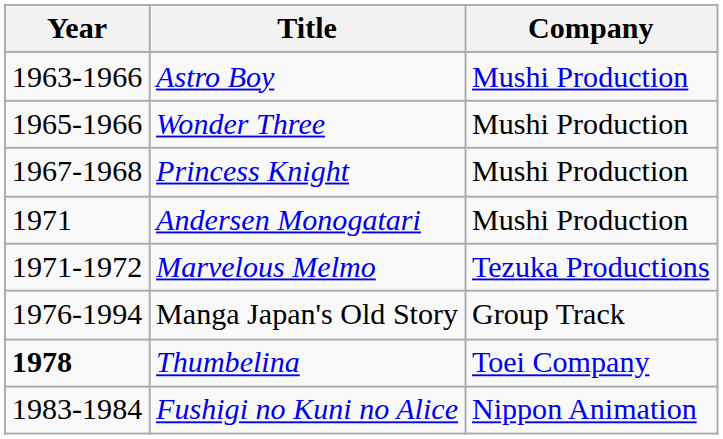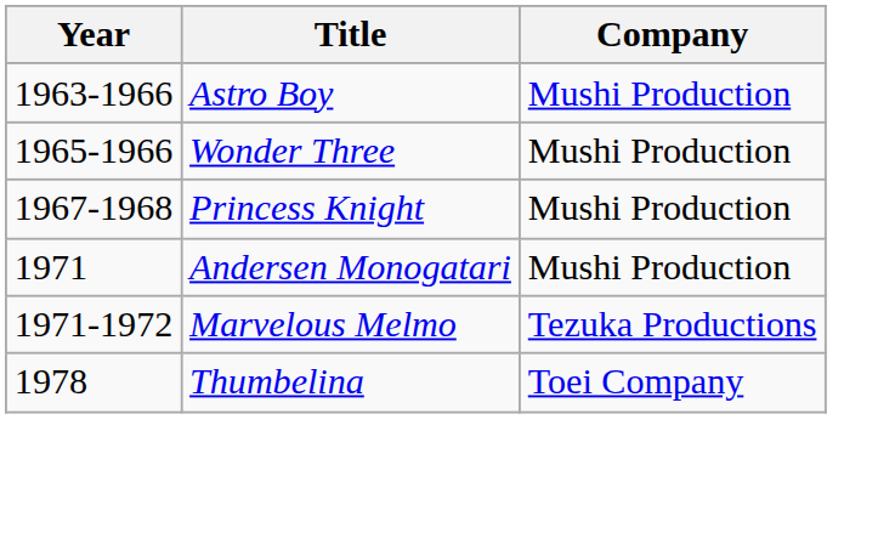- row: 1976-1994 | Manga Japan's Old Story | Group Track
Thumbelina | Year: bold -> normal
- row: 1983-1984 | Fushigi no Kuni no Alice | Nippon Animation
